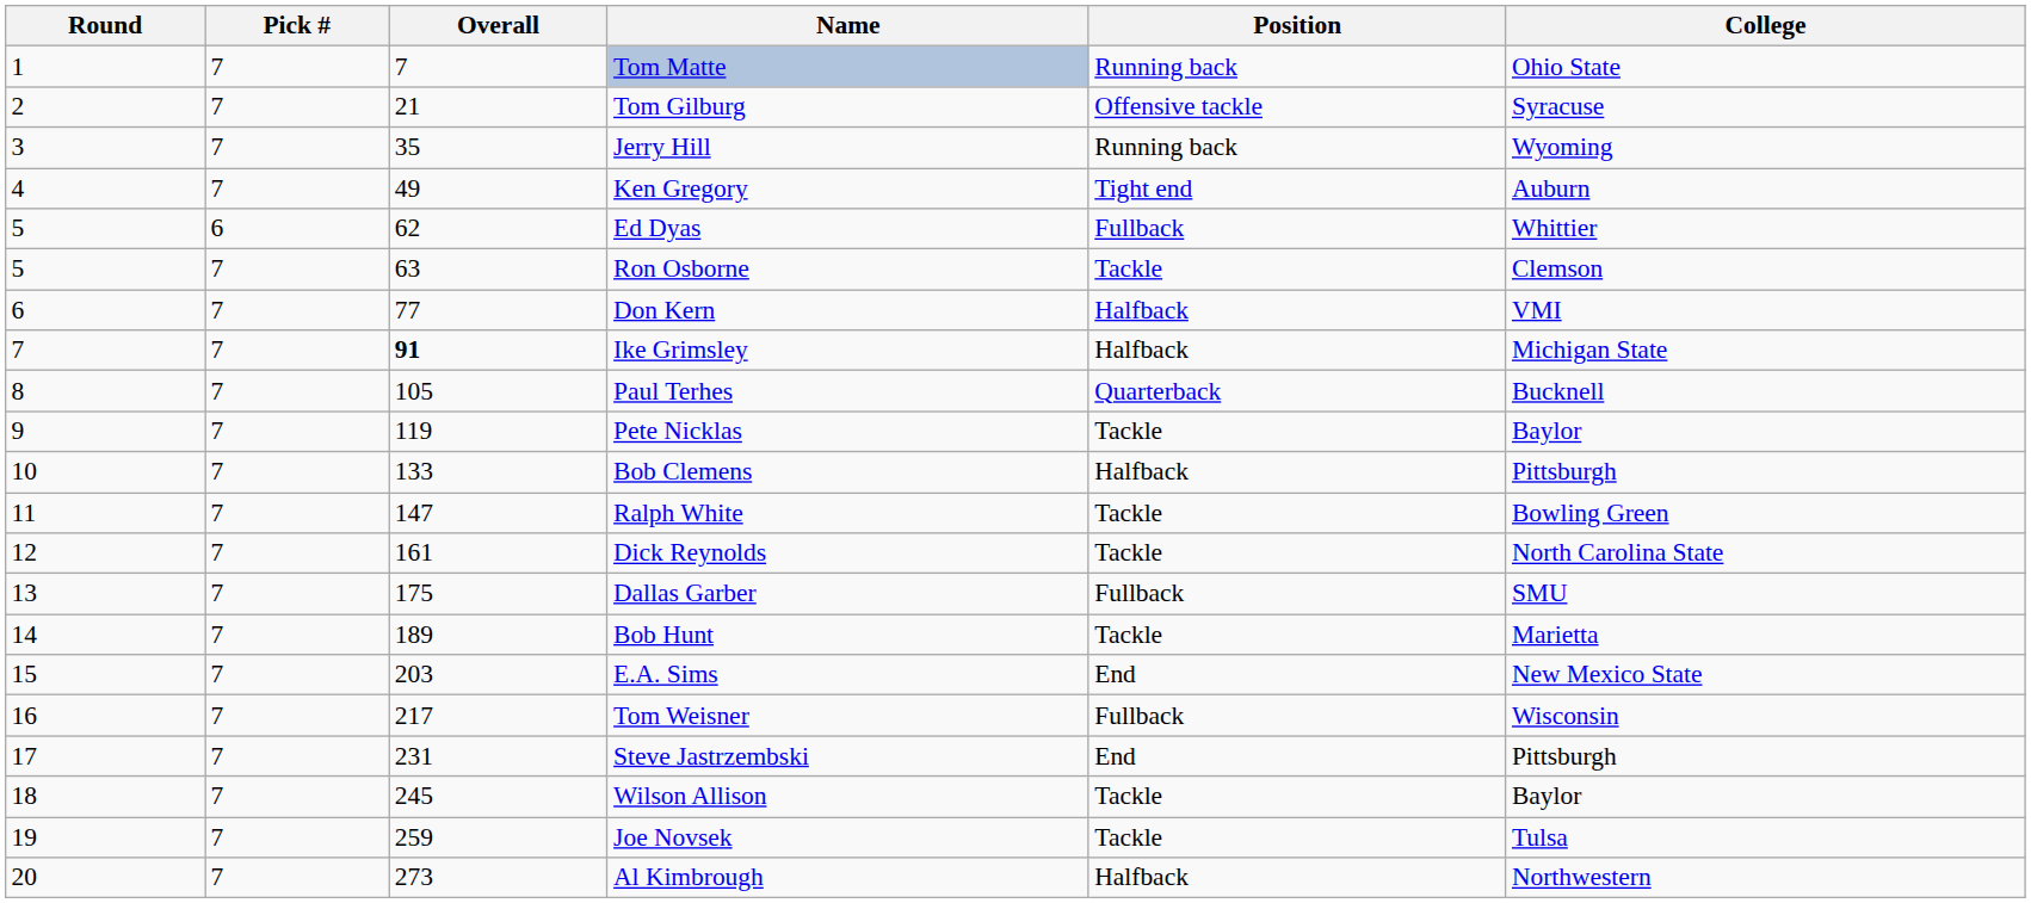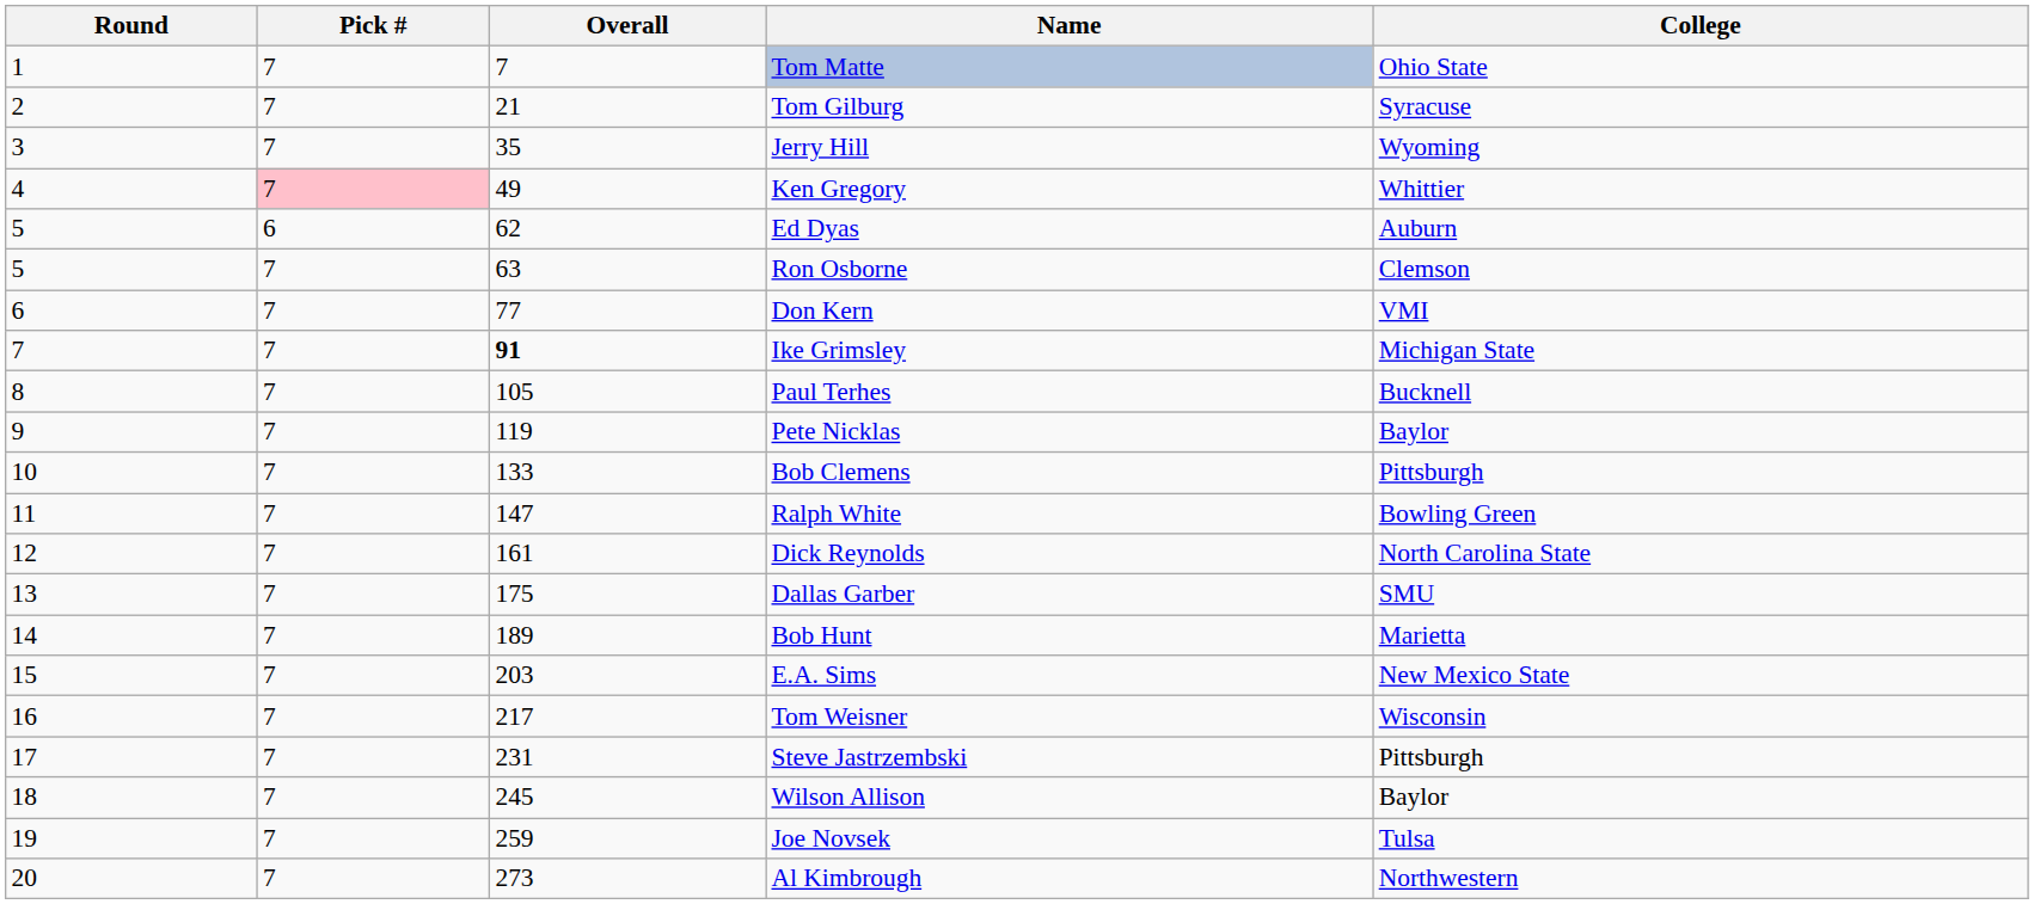- column: Position | Running back | Offensive tackle | Running back | Tight end | Fullback | Tackle | Halfback | Halfback | Quarterback | Tackle | Halfback | Tackle | Tackle | Fullback | Tackle | End | Fullback | End | Tackle | Tackle | Halfback
Ken Gregory | Pick #: no background -> pink background
Ken Gregory | College: Auburn -> Whittier
Ed Dyas | College: Whittier -> Auburn
